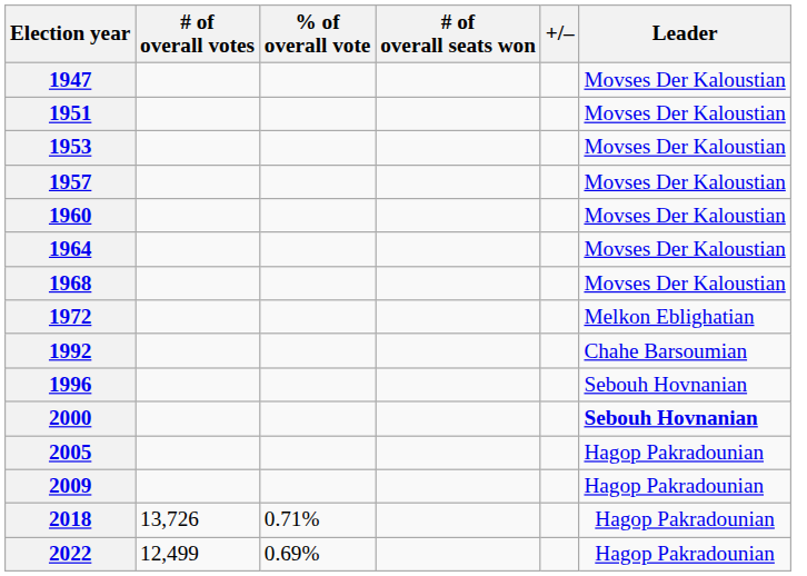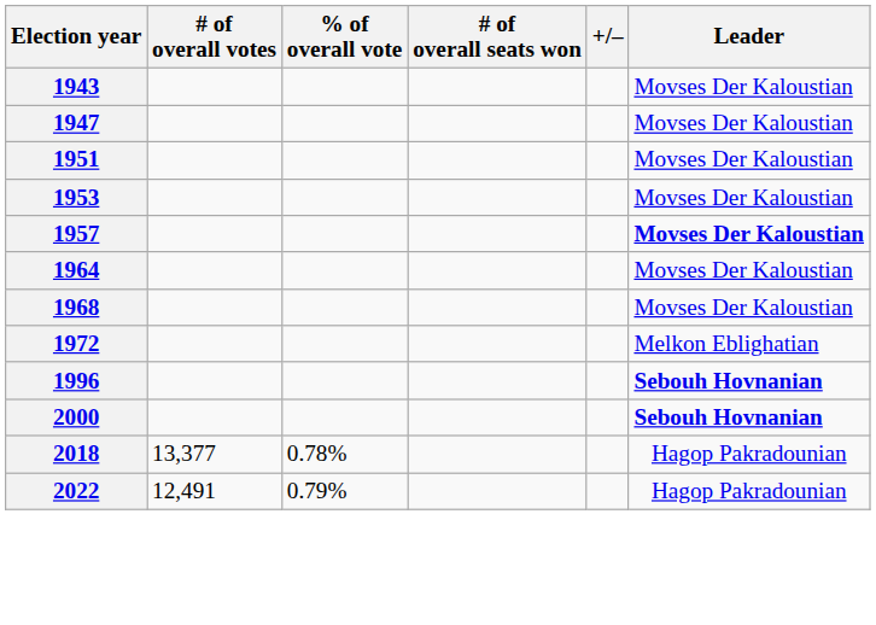+ row: 1943 | Movses Der Kaloustian
1957 | Leader: normal -> bold
- row: 1960 | Movses Der Kaloustian
- row: 1992 | Chahe Barsoumian
1996 | Leader: normal -> bold
- row: 2005 | Hagop Pakradounian
- row: 2009 | Hagop Pakradounian
2018 | # of overall votes: 13,726 -> 13,377
2018 | % of overall vote: 0.71% -> 0.78%
2022 | # of overall votes: 12,499 -> 12,491
2022 | % of overall vote: 0.69% -> 0.79%
